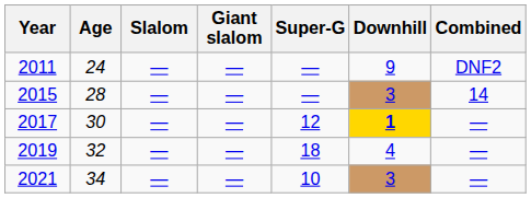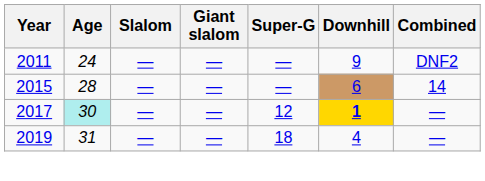2015 | Downhill: 3 -> 6
2017 | Age: no background -> paleturquoise background
2019 | Age: 32 -> 31
- row: 2021 | 34 | — | — | 10 | 3 | —
